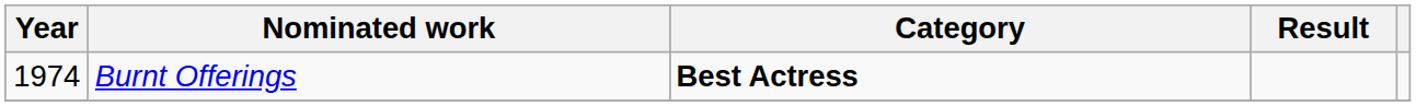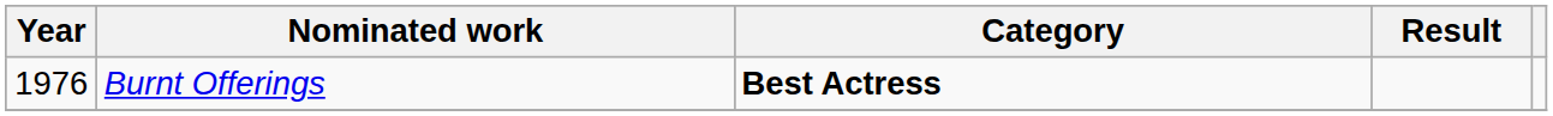Burnt Offerings | Year: 1974 -> 1976
